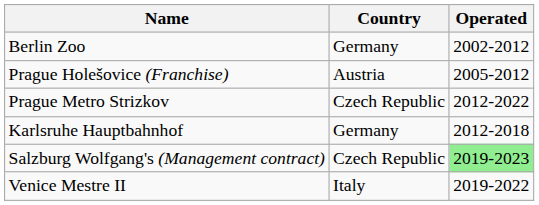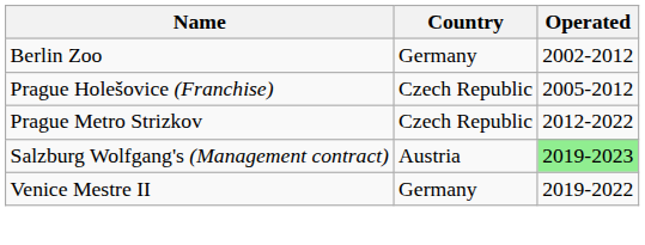Prague Holešovice (Franchise) | Country: Austria -> Czech Republic
- row: Karlsruhe Hauptbahnhof | Germany | 2012-2018
Salzburg Wolfgang's (Management contract) | Country: Czech Republic -> Austria
Venice Mestre II | Country: Italy -> Germany
